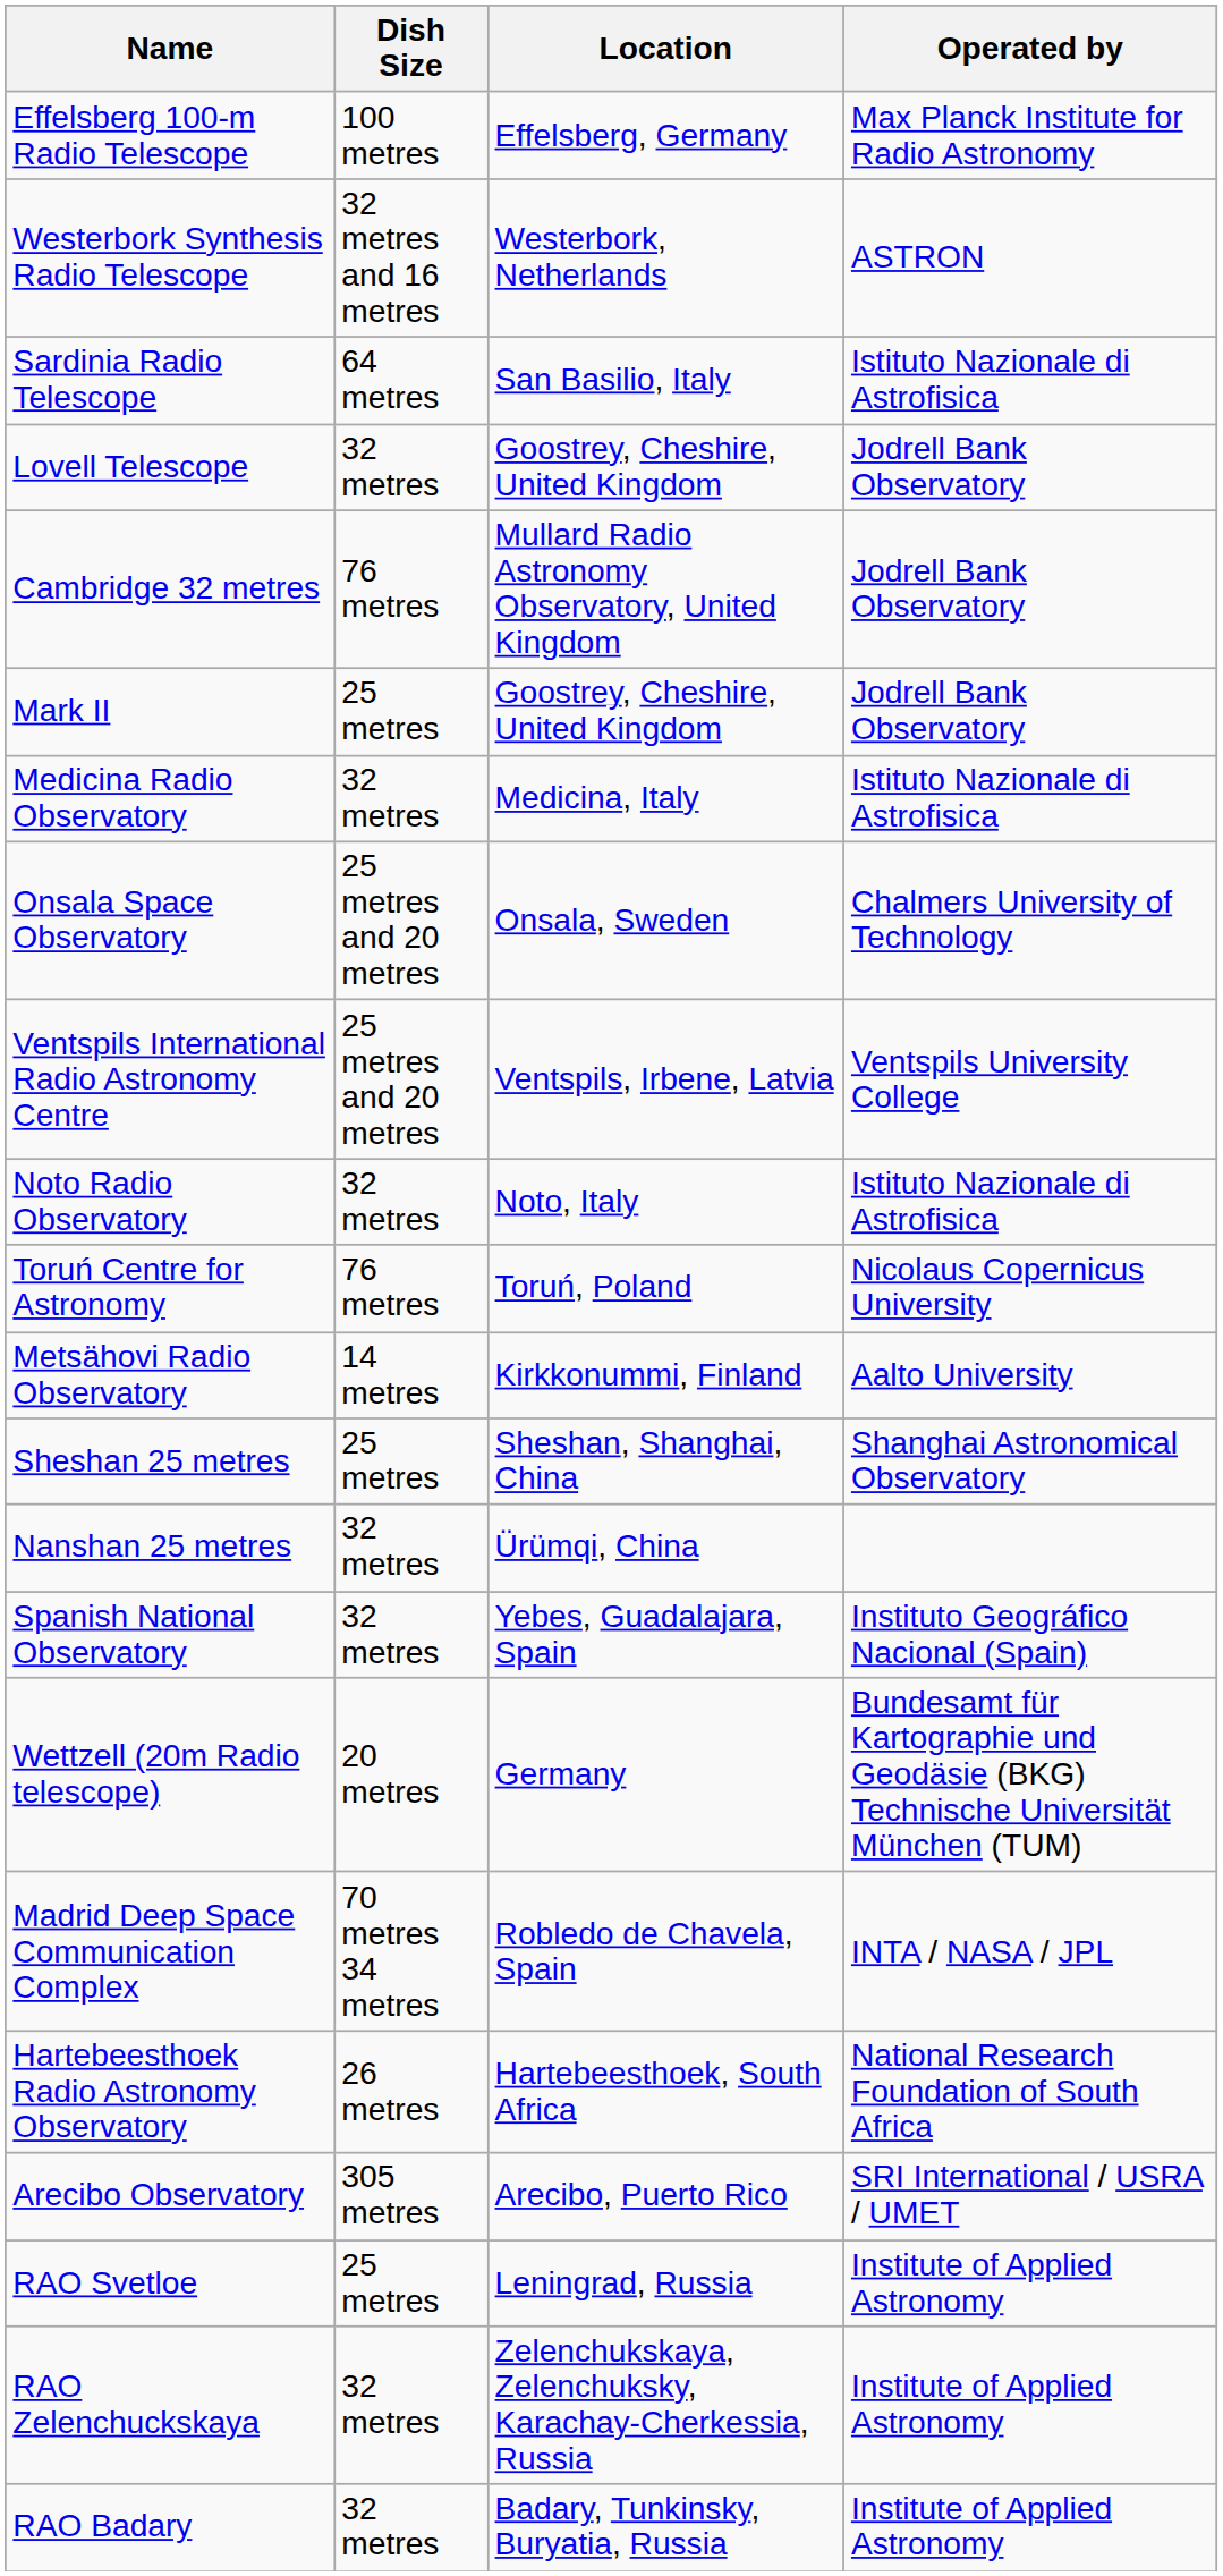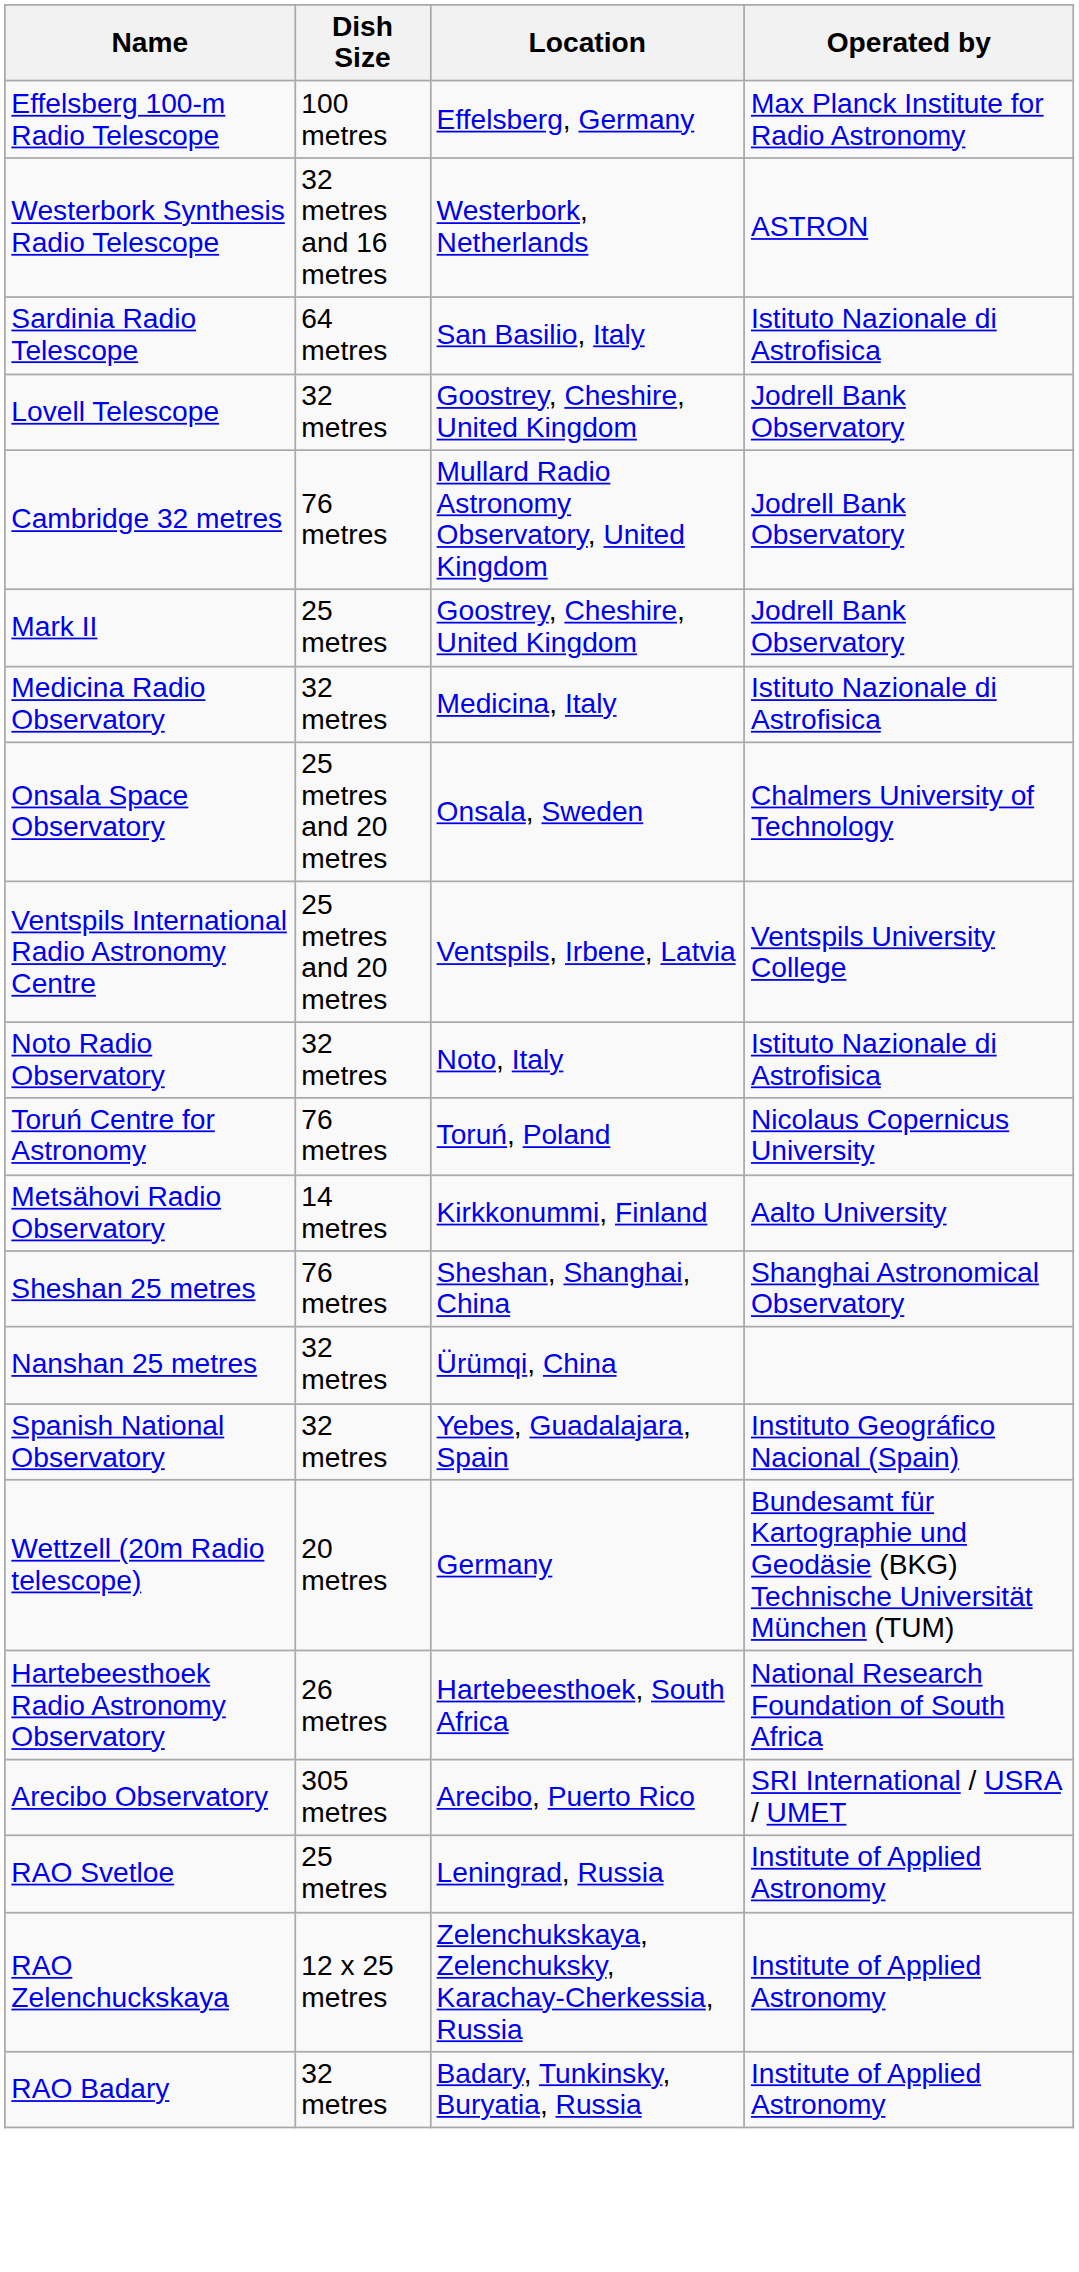Sheshan 25 metres | Dish Size: 25 metres -> 76 metres
- row: Madrid Deep Space Communication Complex | 70 metres 34 metres | Robledo de Chavela, Spain | INTA / NASA / JPL
RAO Zelenchuckskaya | Dish Size: 32 metres -> 12 x 25 metres
